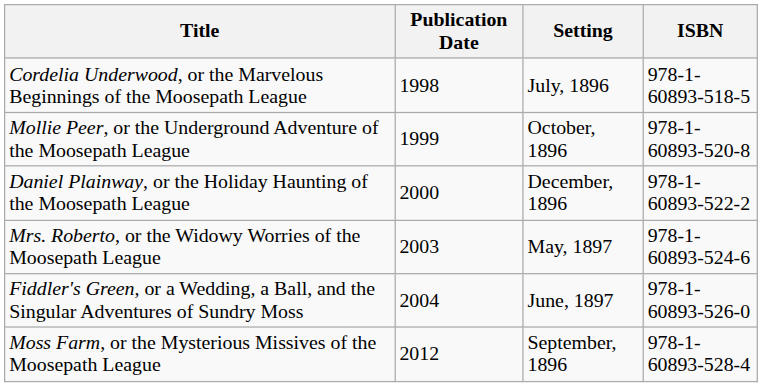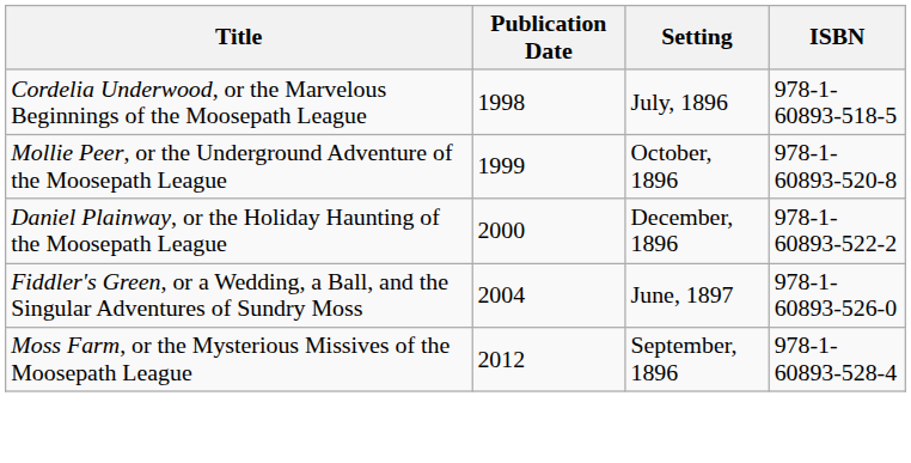- row: Mrs. Roberto, or the Widowy Worries of the Moosepath League | 2003 | May, 1897 | 978-1-60893-524-6
